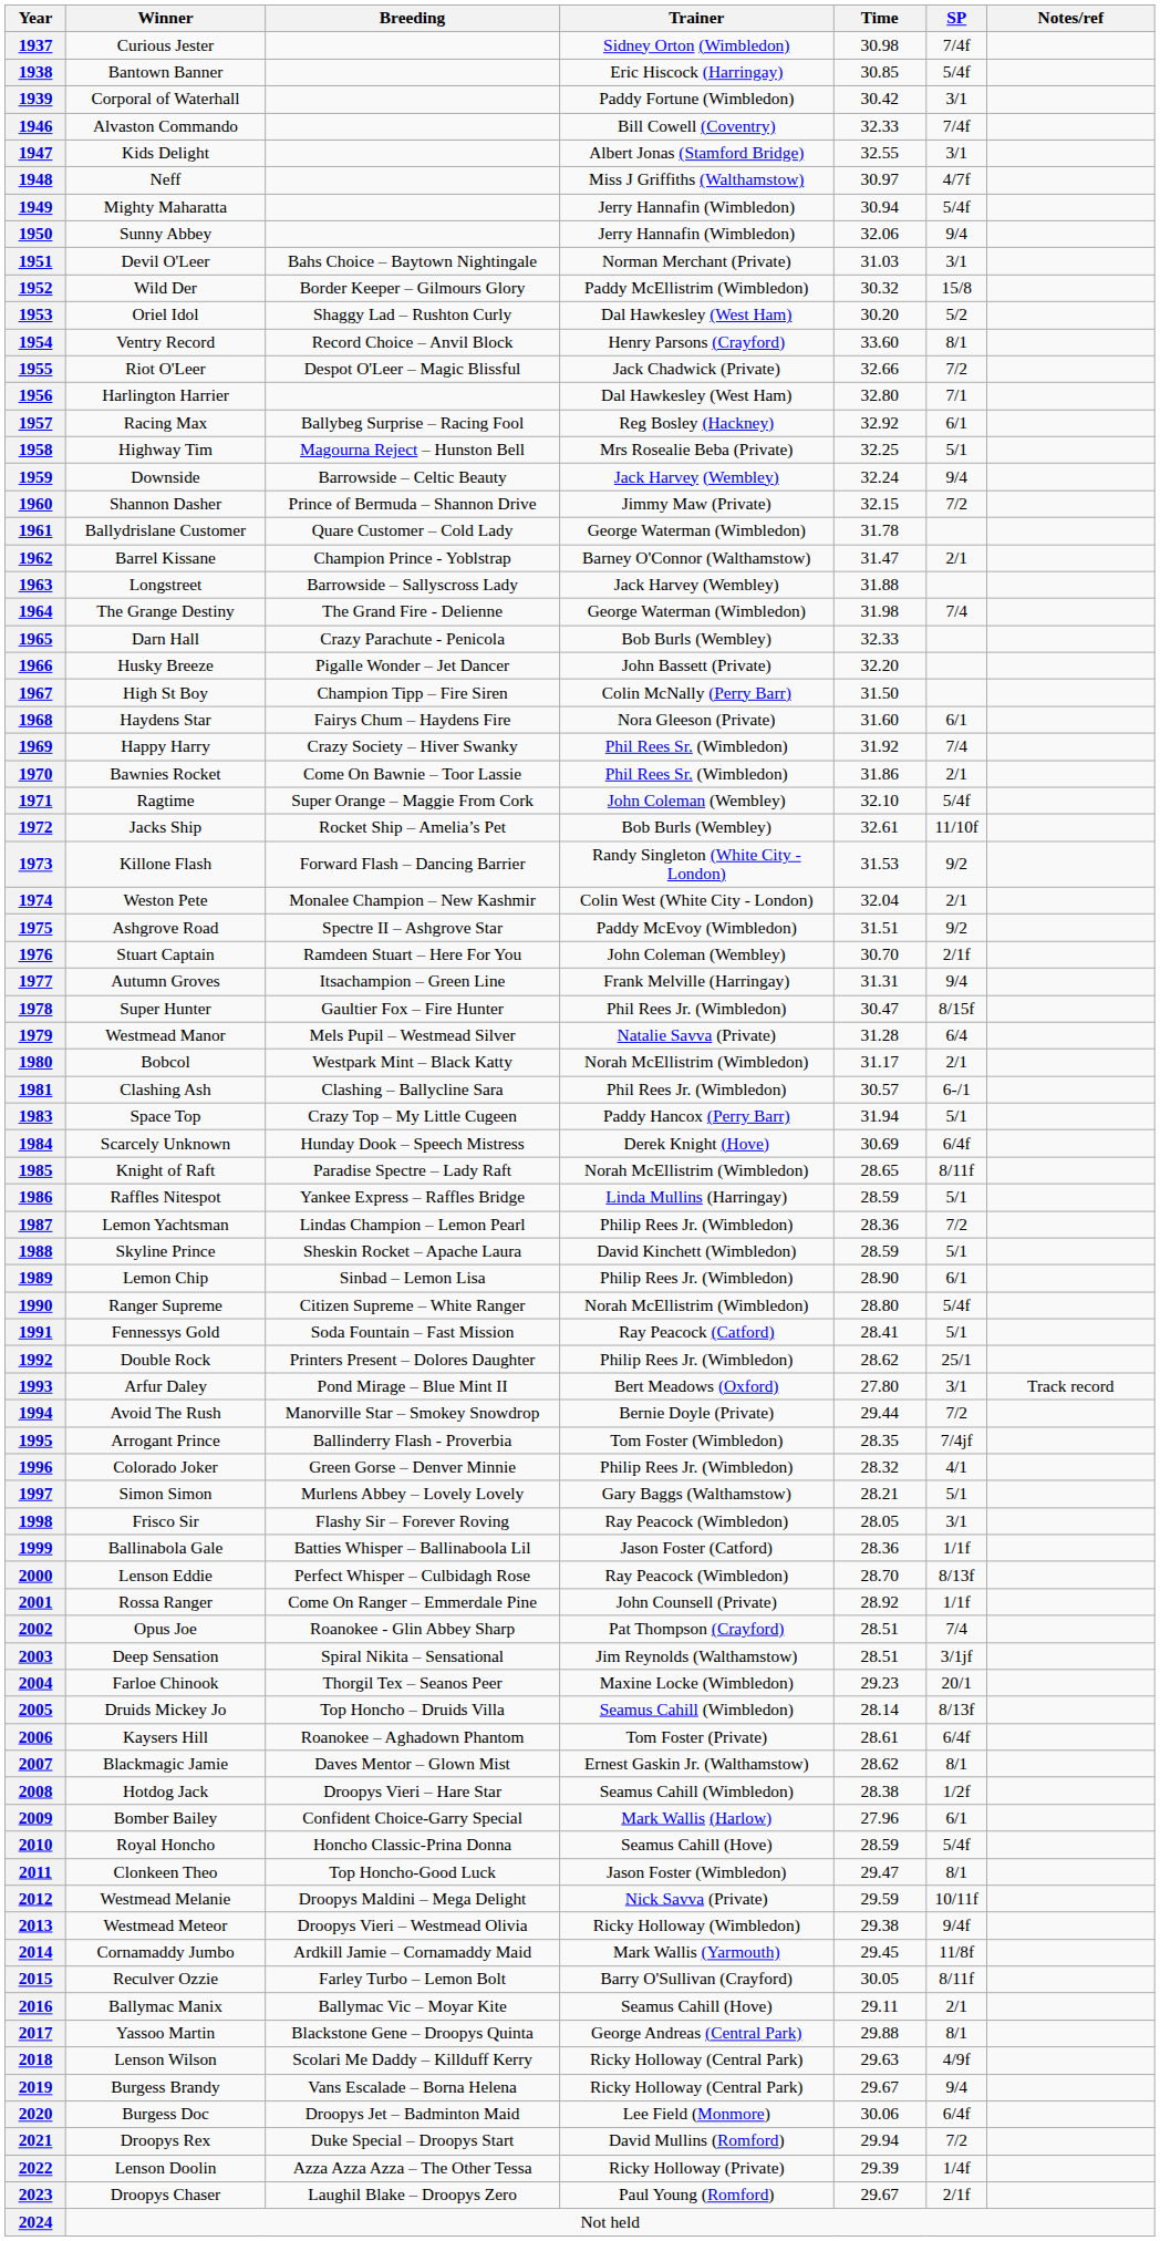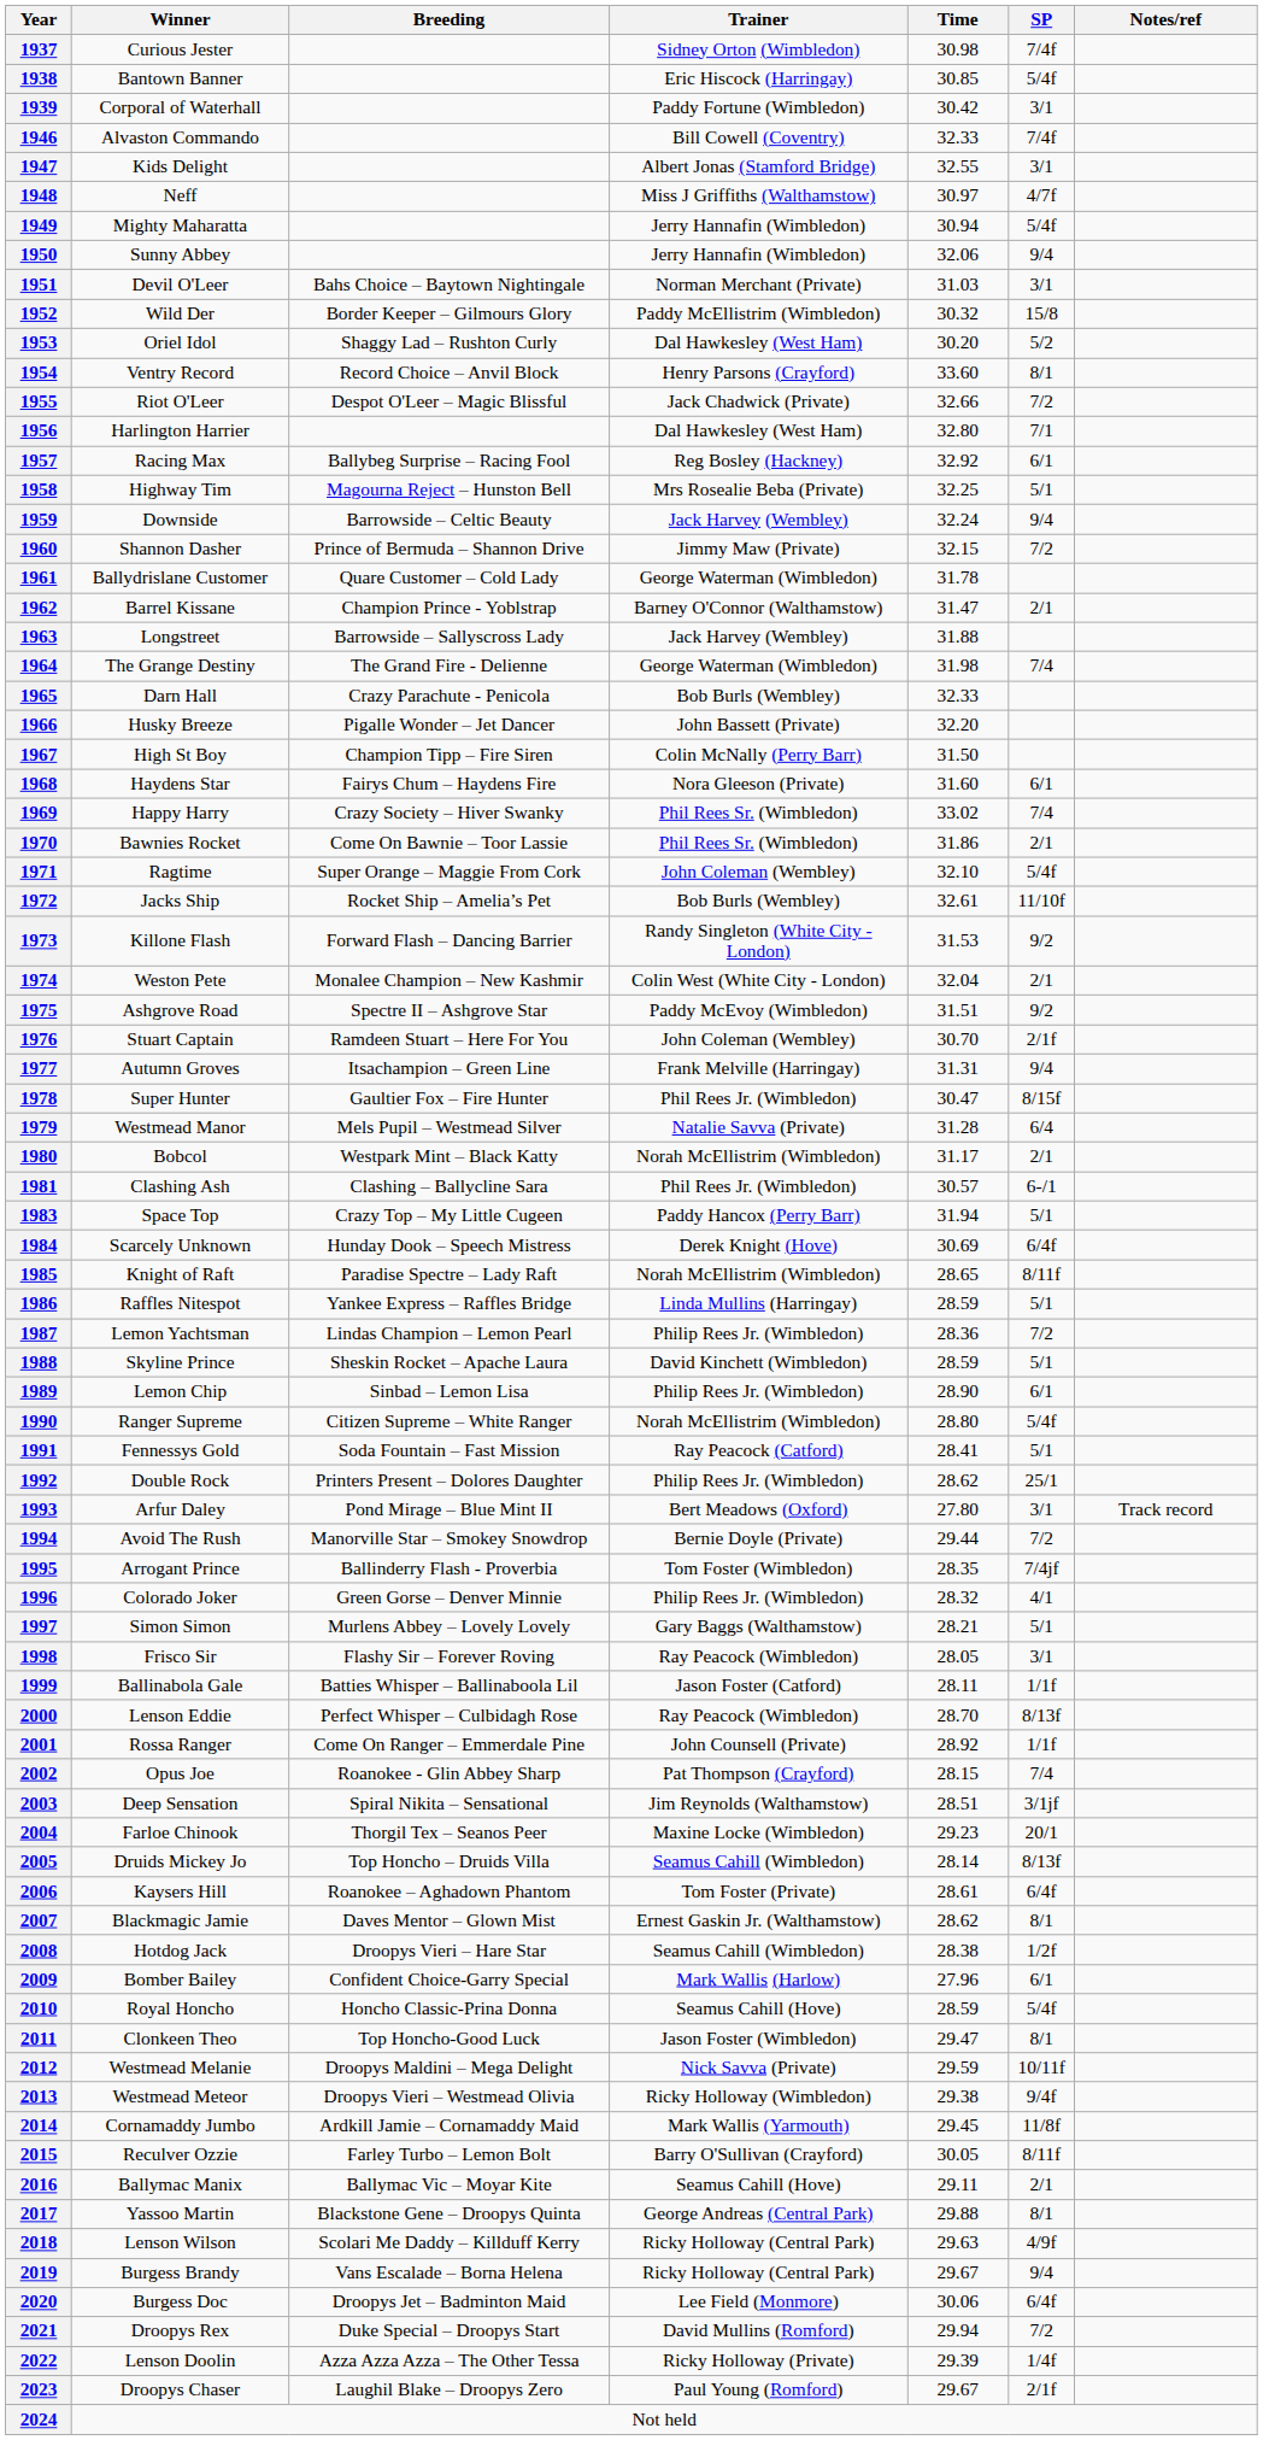1969 | Time: 31.92 -> 33.02
1999 | Time: 28.36 -> 28.11
2002 | Time: 28.51 -> 28.15
